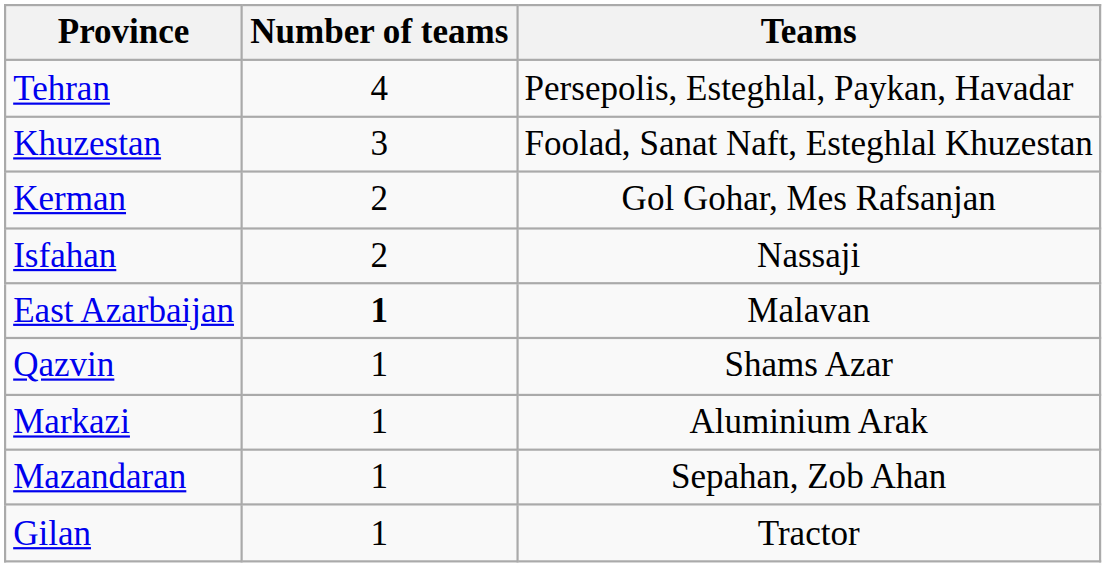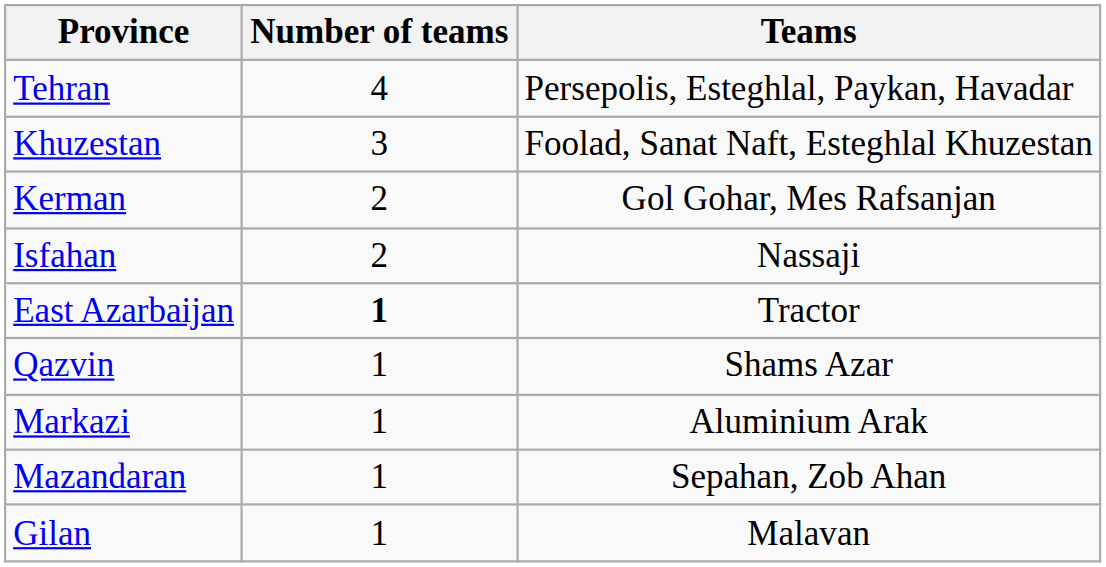East Azarbaijan | Teams: Malavan -> Tractor
Gilan | Teams: Tractor -> Malavan
